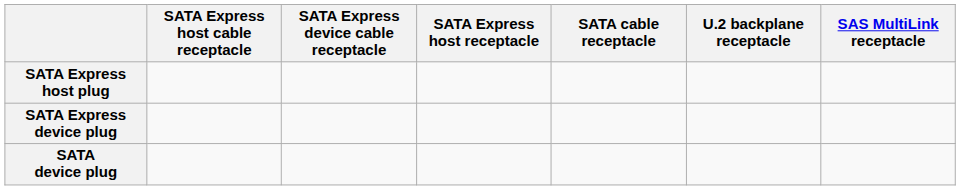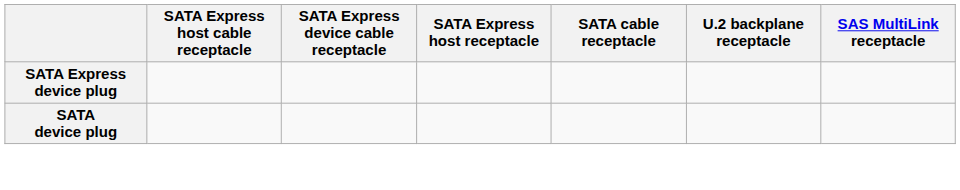- row: SATA Express host plug
